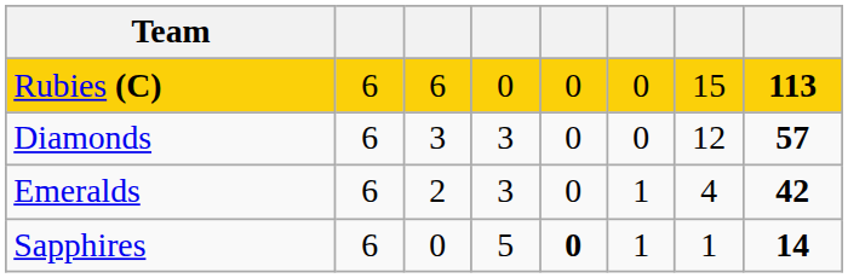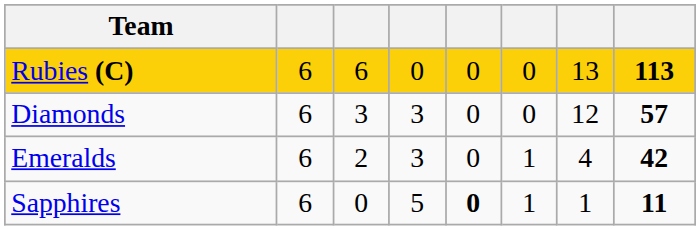Rubies (C) | column 7: 15 -> 13
Sapphires | column 8: 14 -> 11
